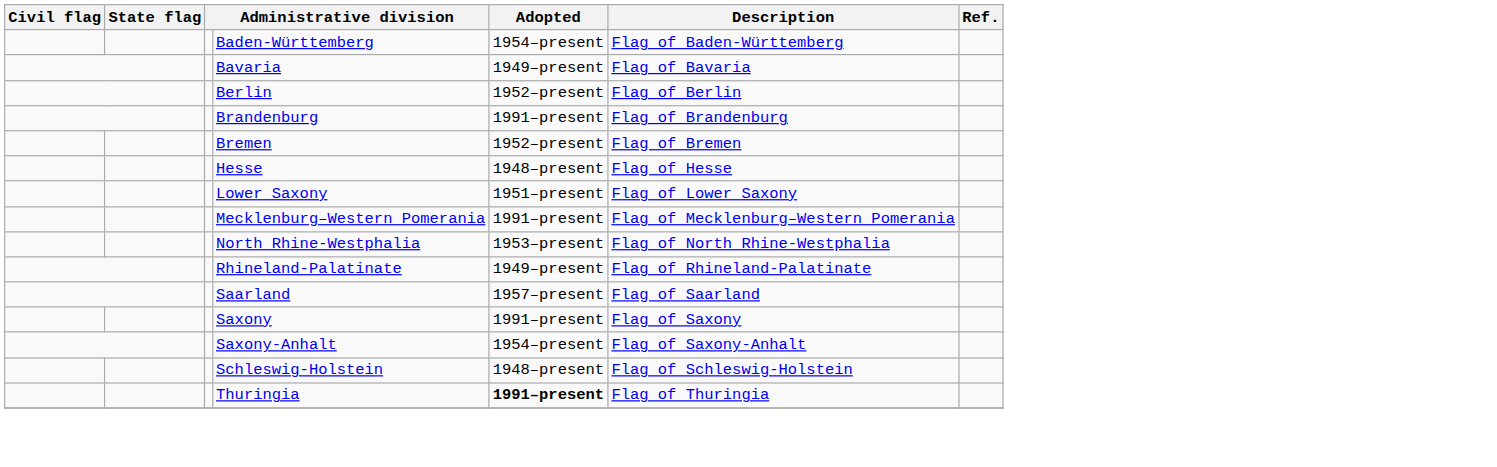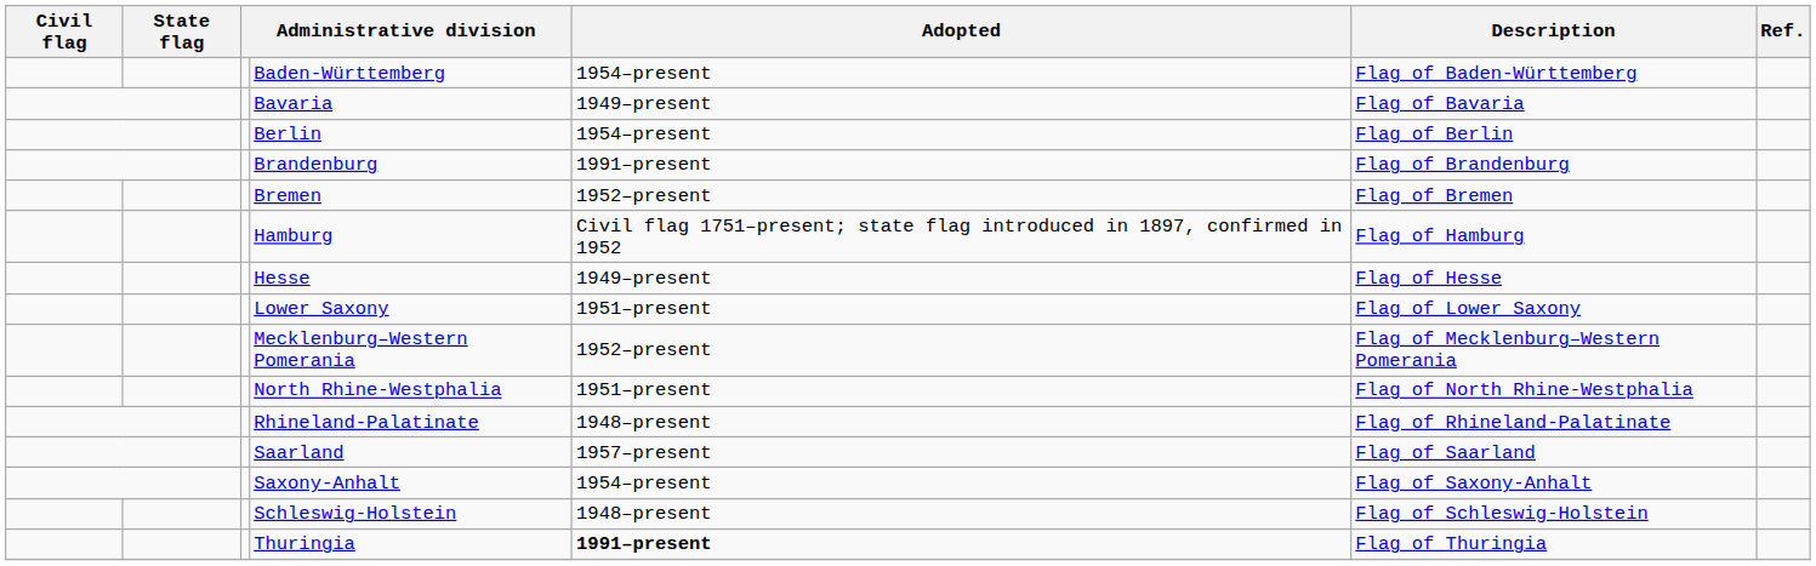Berlin | Adopted: 1952–present -> 1954–present
+ row: Hamburg | Civil flag 1751–present; state flag introduced in 1897, confirmed in 1952 | Flag of Hamburg
Hesse | Adopted: 1948–present -> 1949–present
Mecklenburg–Western Pomerania | Adopted: 1991–present -> 1952–present
North Rhine-Westphalia | Adopted: 1953–present -> 1951–present
Rhineland-Palatinate | Adopted: 1949–present -> 1948–present
- row: Saxony | 1991–present | Flag of Saxony
